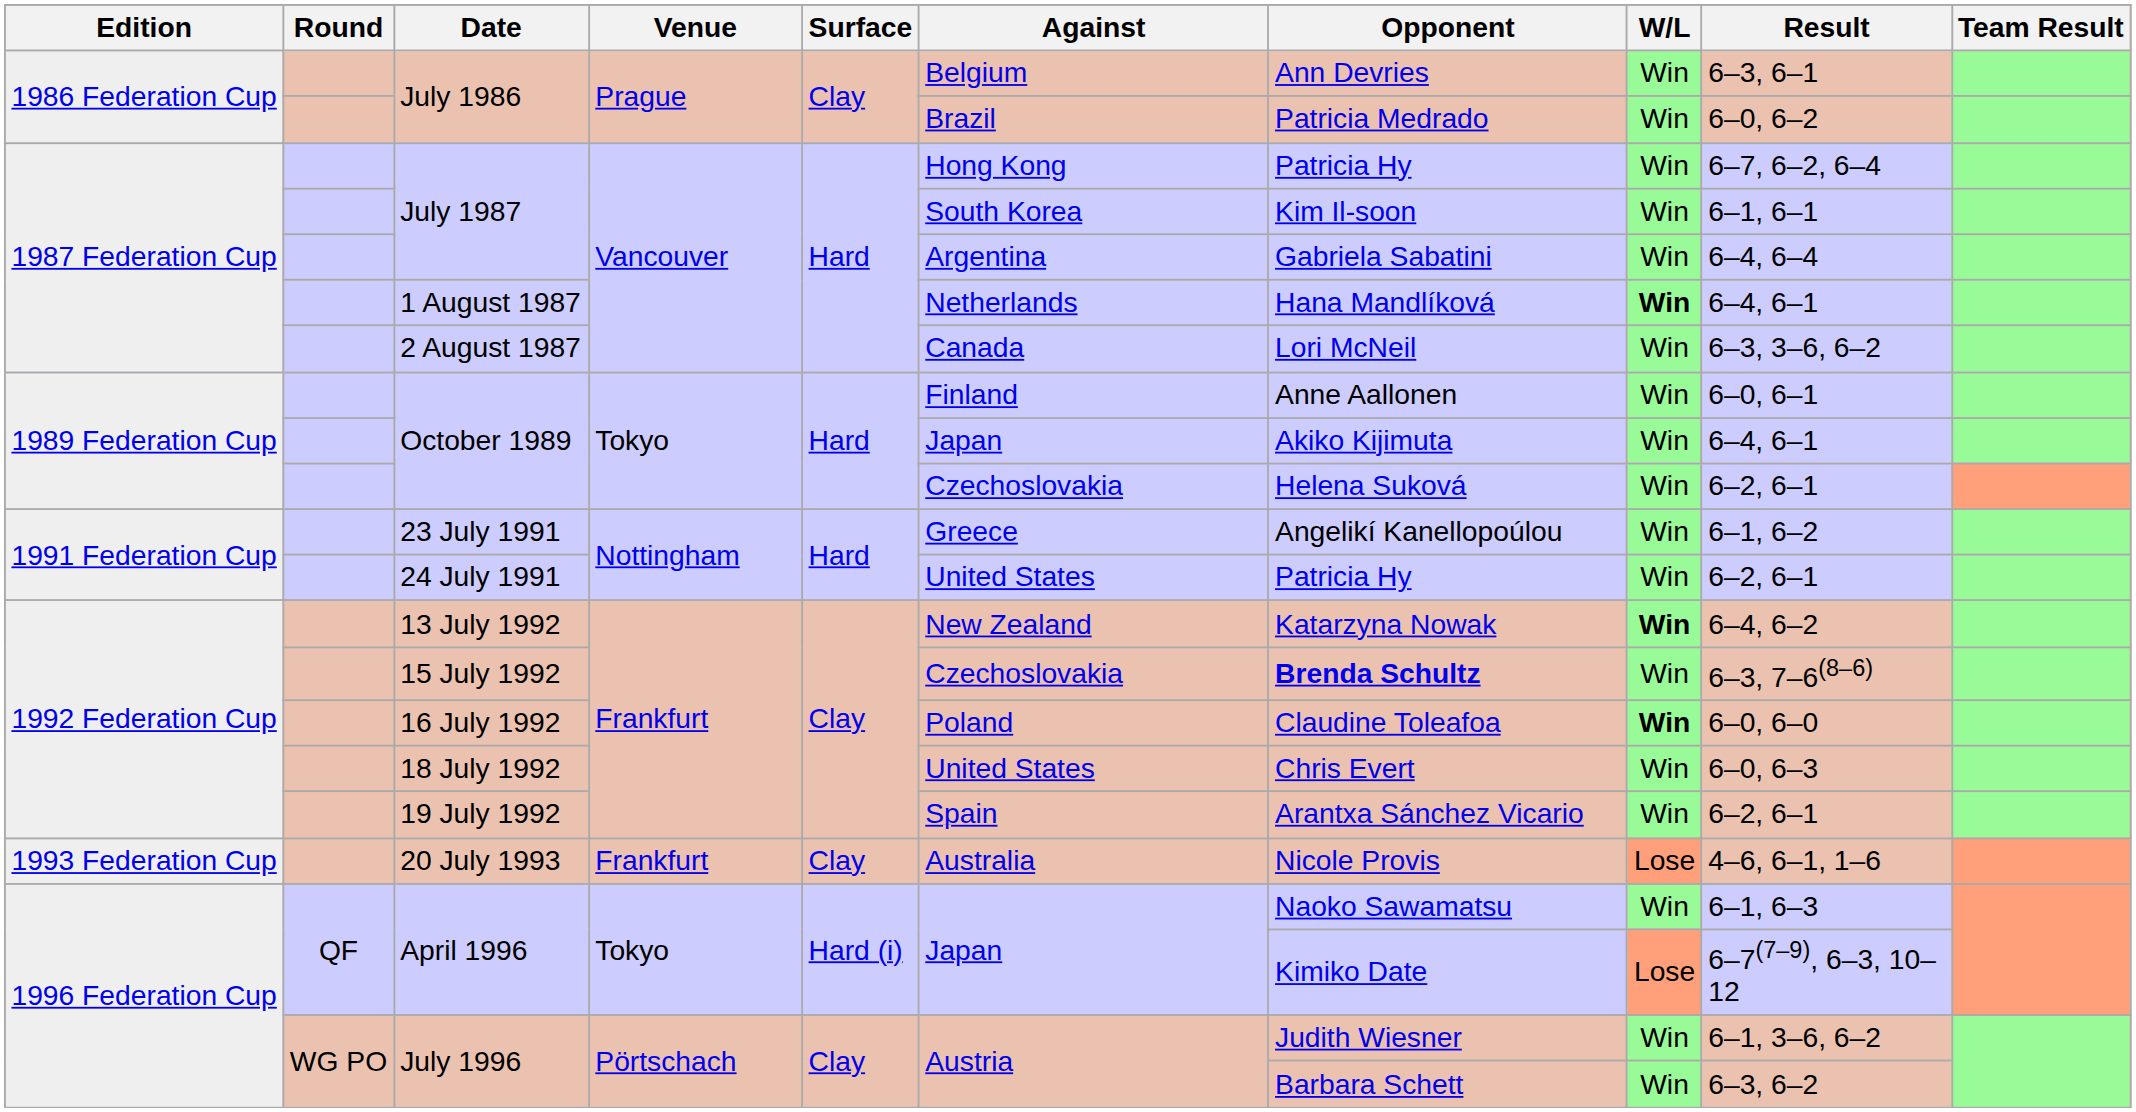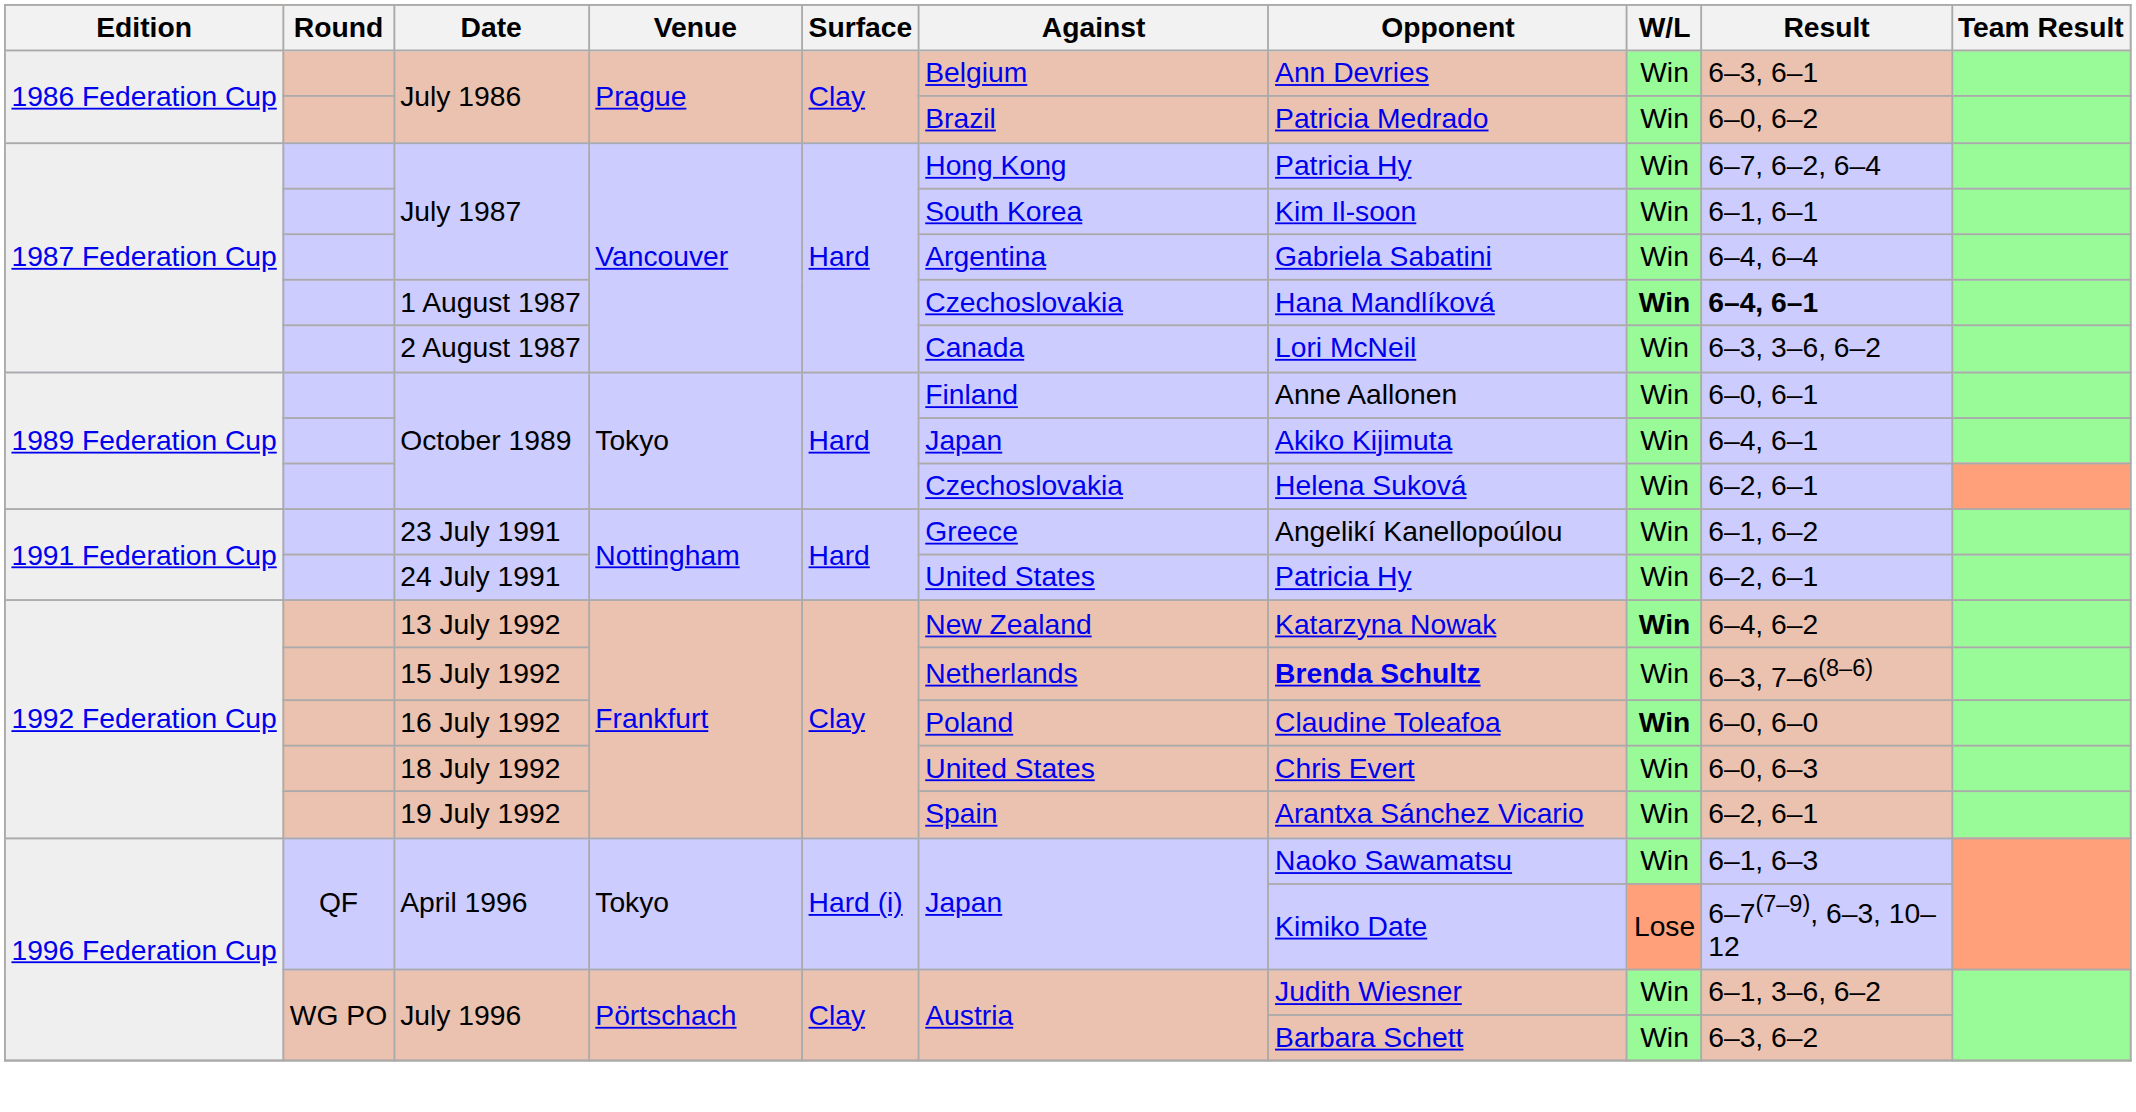1 August 1987 | Against: Netherlands -> Czechoslovakia
1 August 1987 | Result: normal -> bold
15 July 1992 | Against: Czechoslovakia -> Netherlands
- row: 1993 Federation Cup | 20 July 1993 | Frankfurt | Clay | Australia | Nicole Provis | Lose | 4–6, 6–1, 1–6
